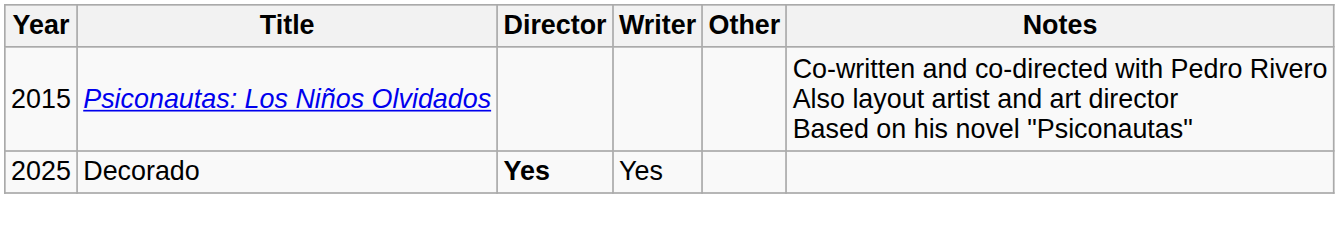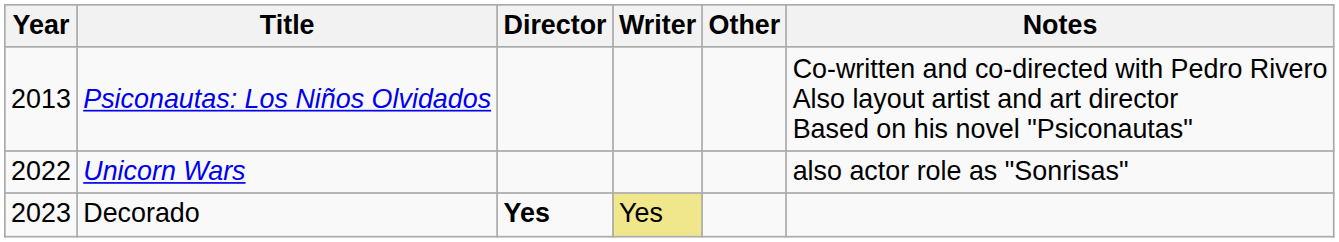Psiconautas: Los Niños Olvidados | Year: 2015 -> 2013
+ row: 2022 | Unicorn Wars | also actor role as "Sonrisas"
Decorado | Year: 2025 -> 2023
Decorado | Writer: no background -> khaki background
